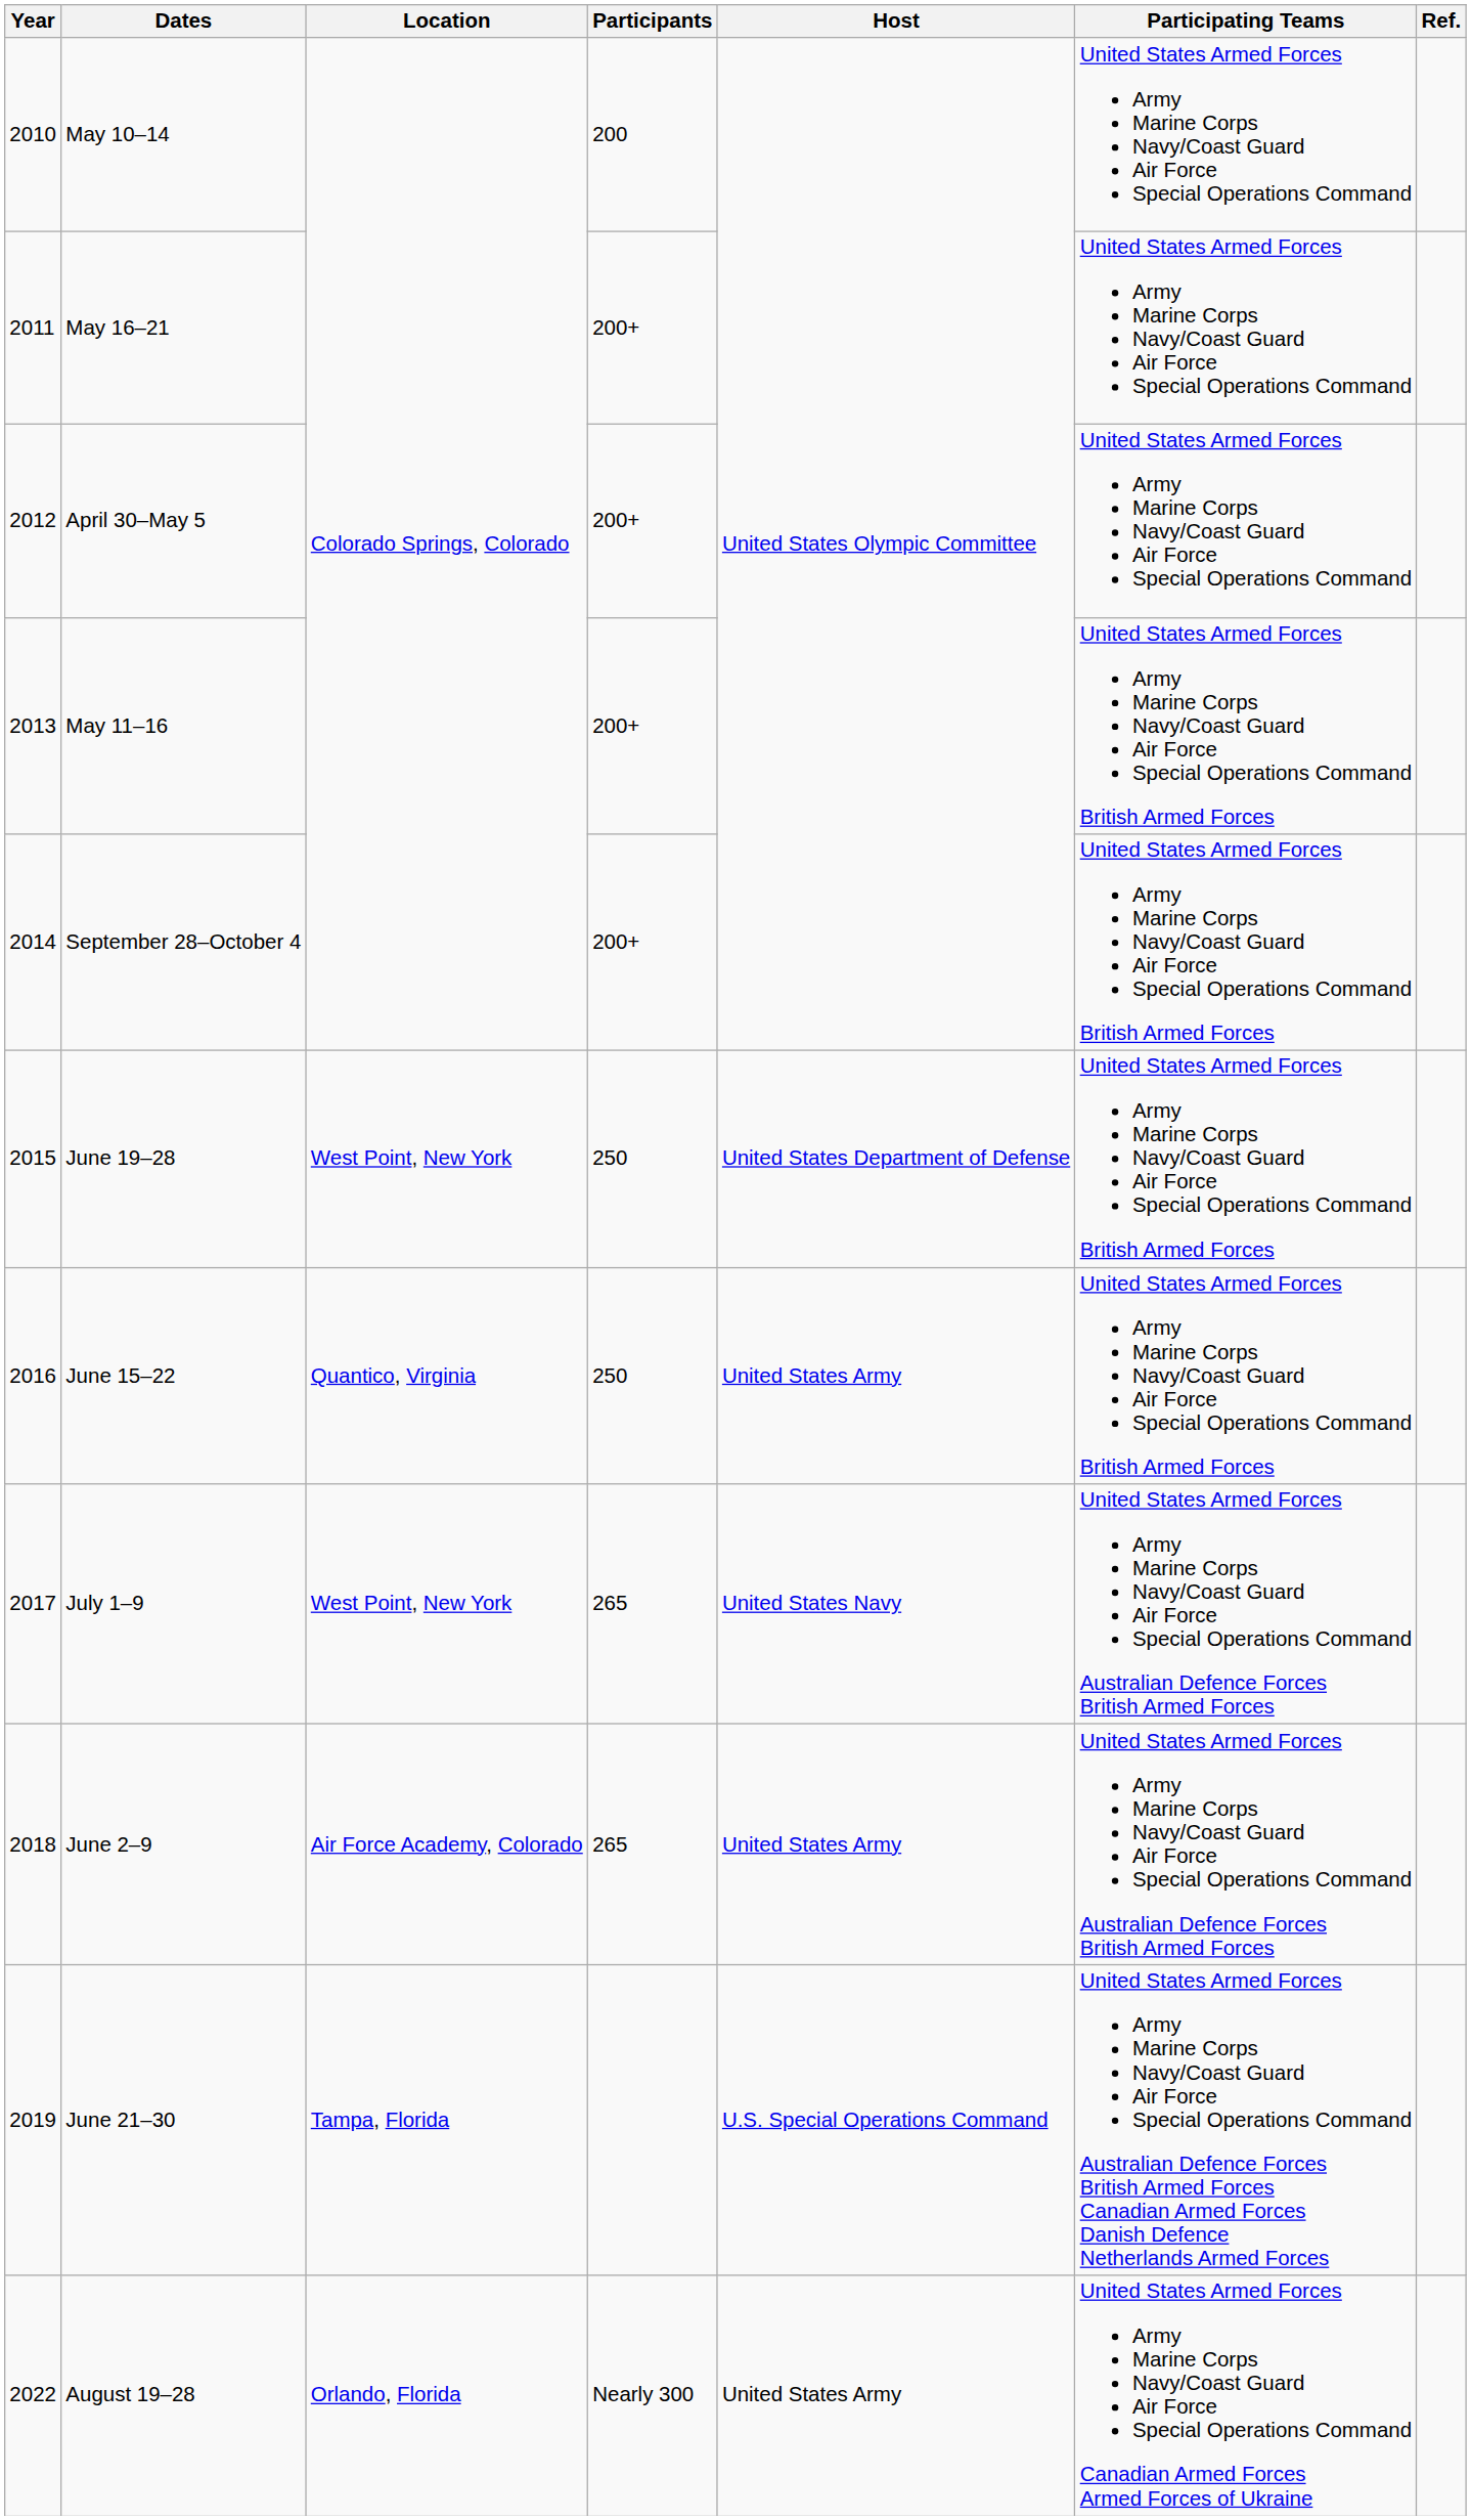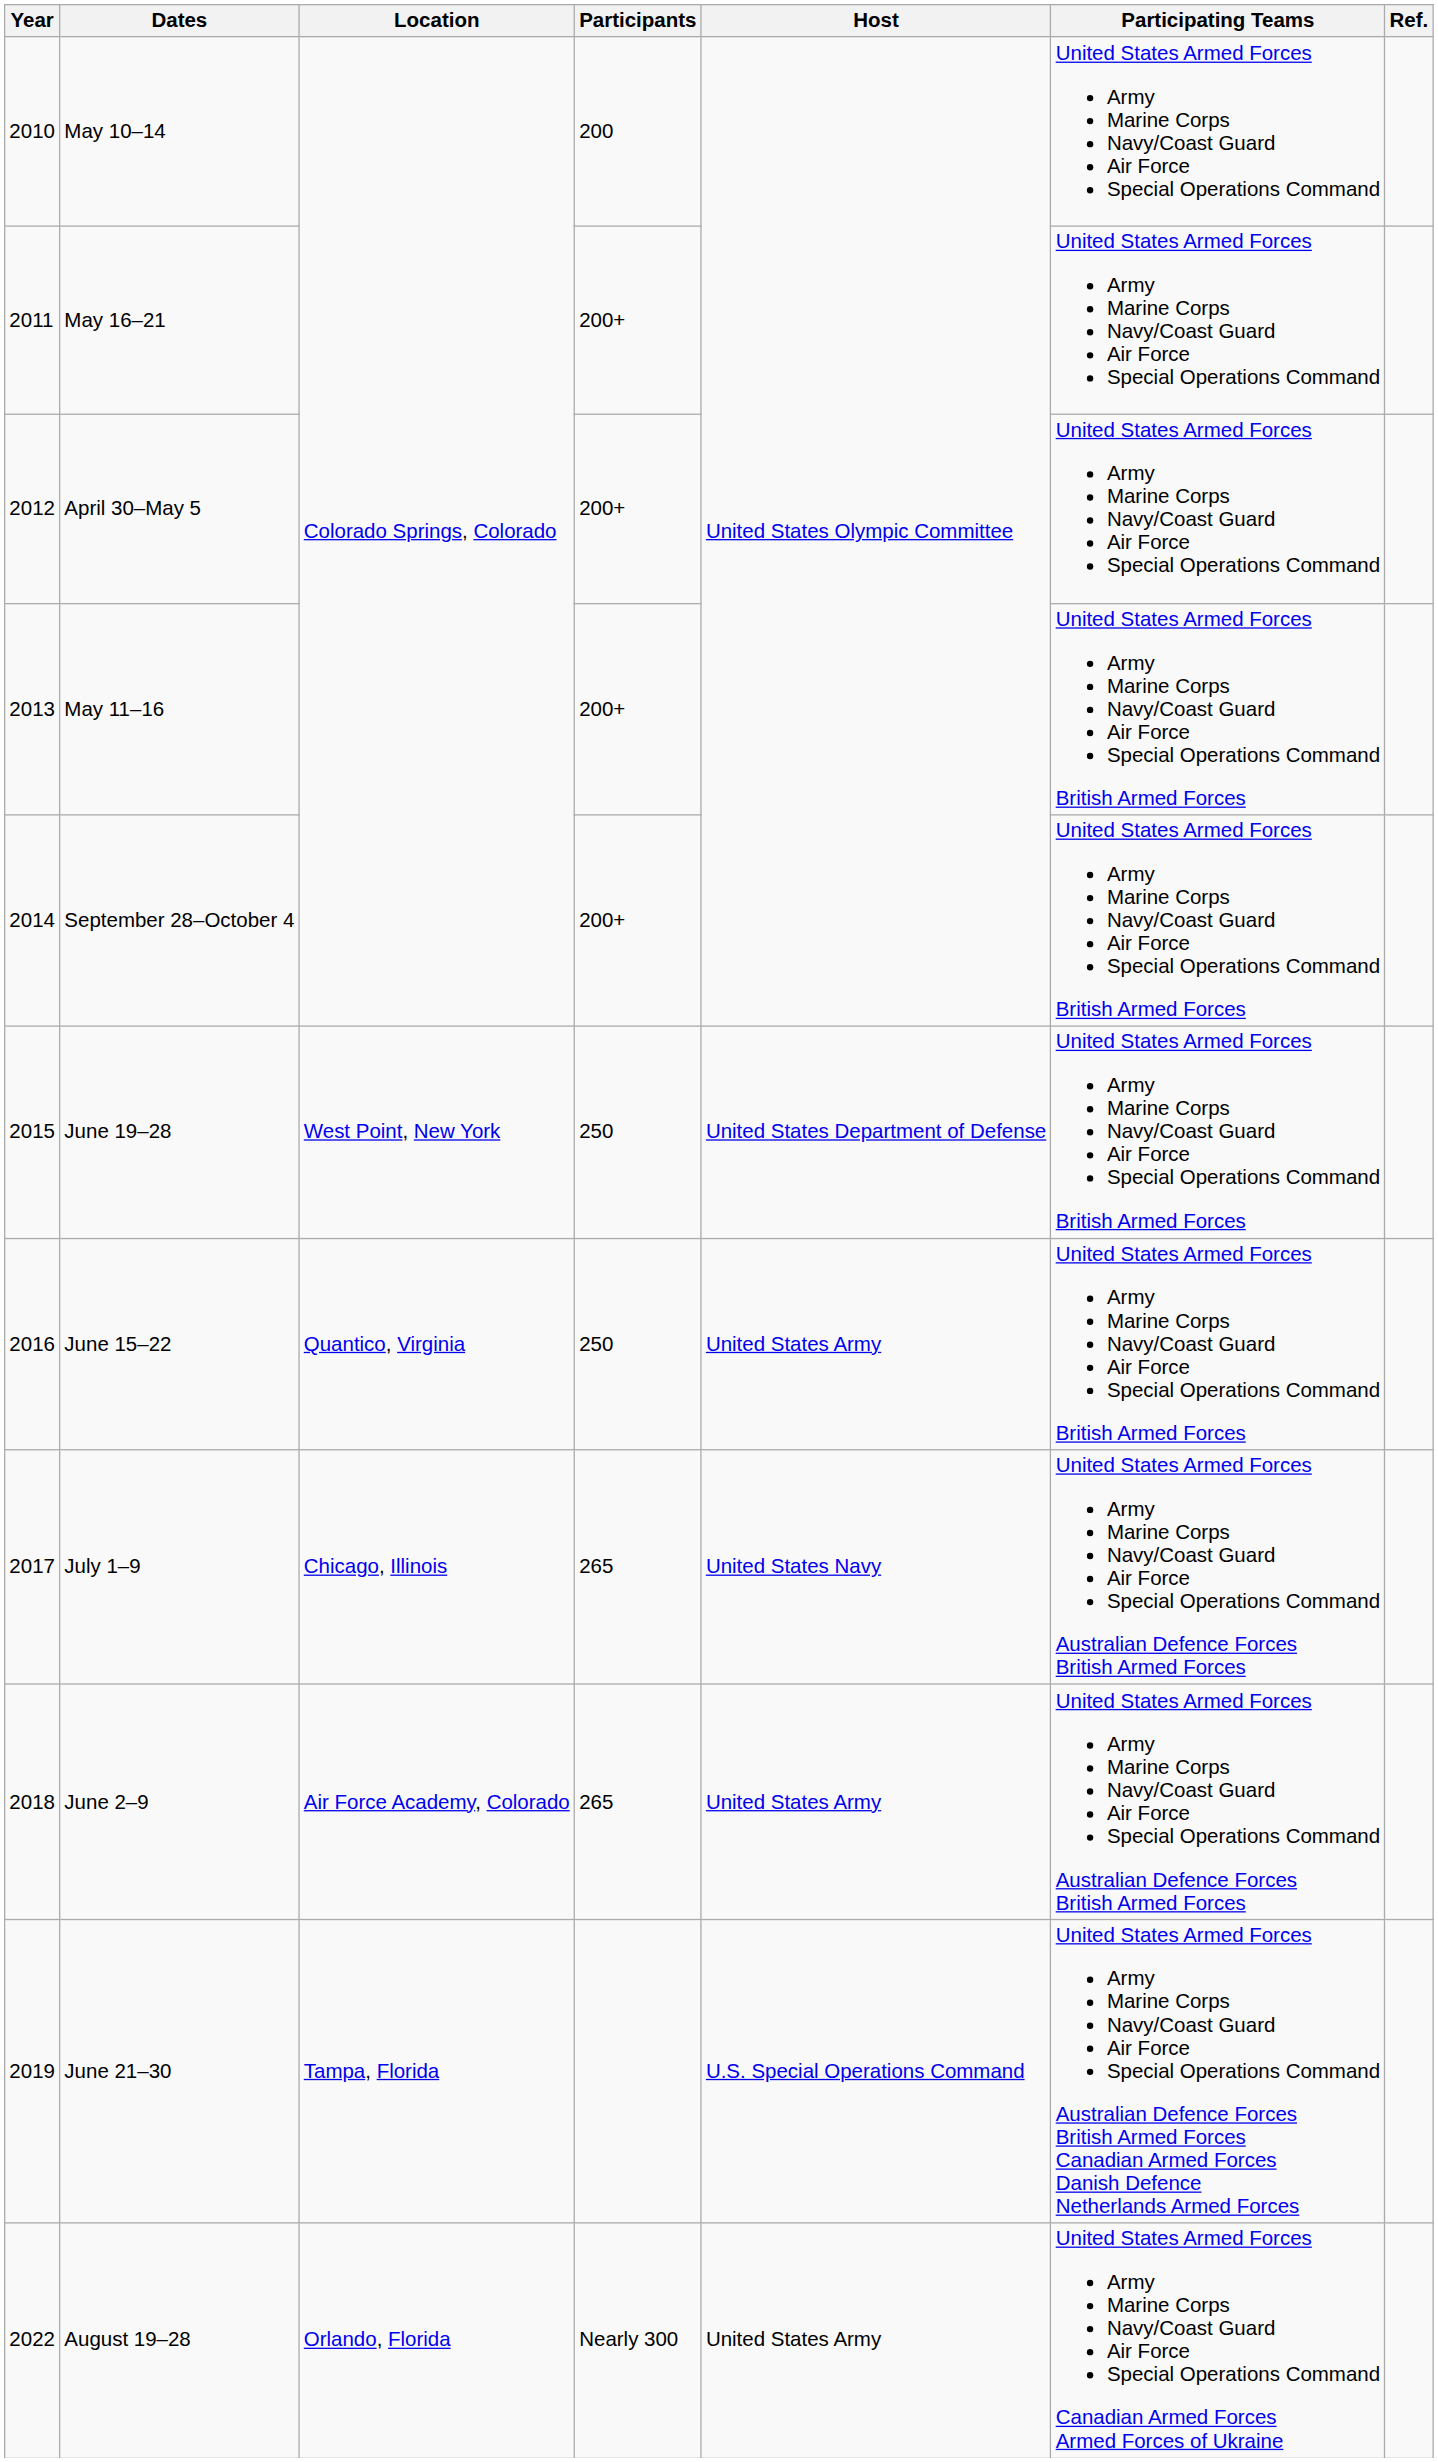July 1–9 | Location: West Point, New York -> Chicago, Illinois
